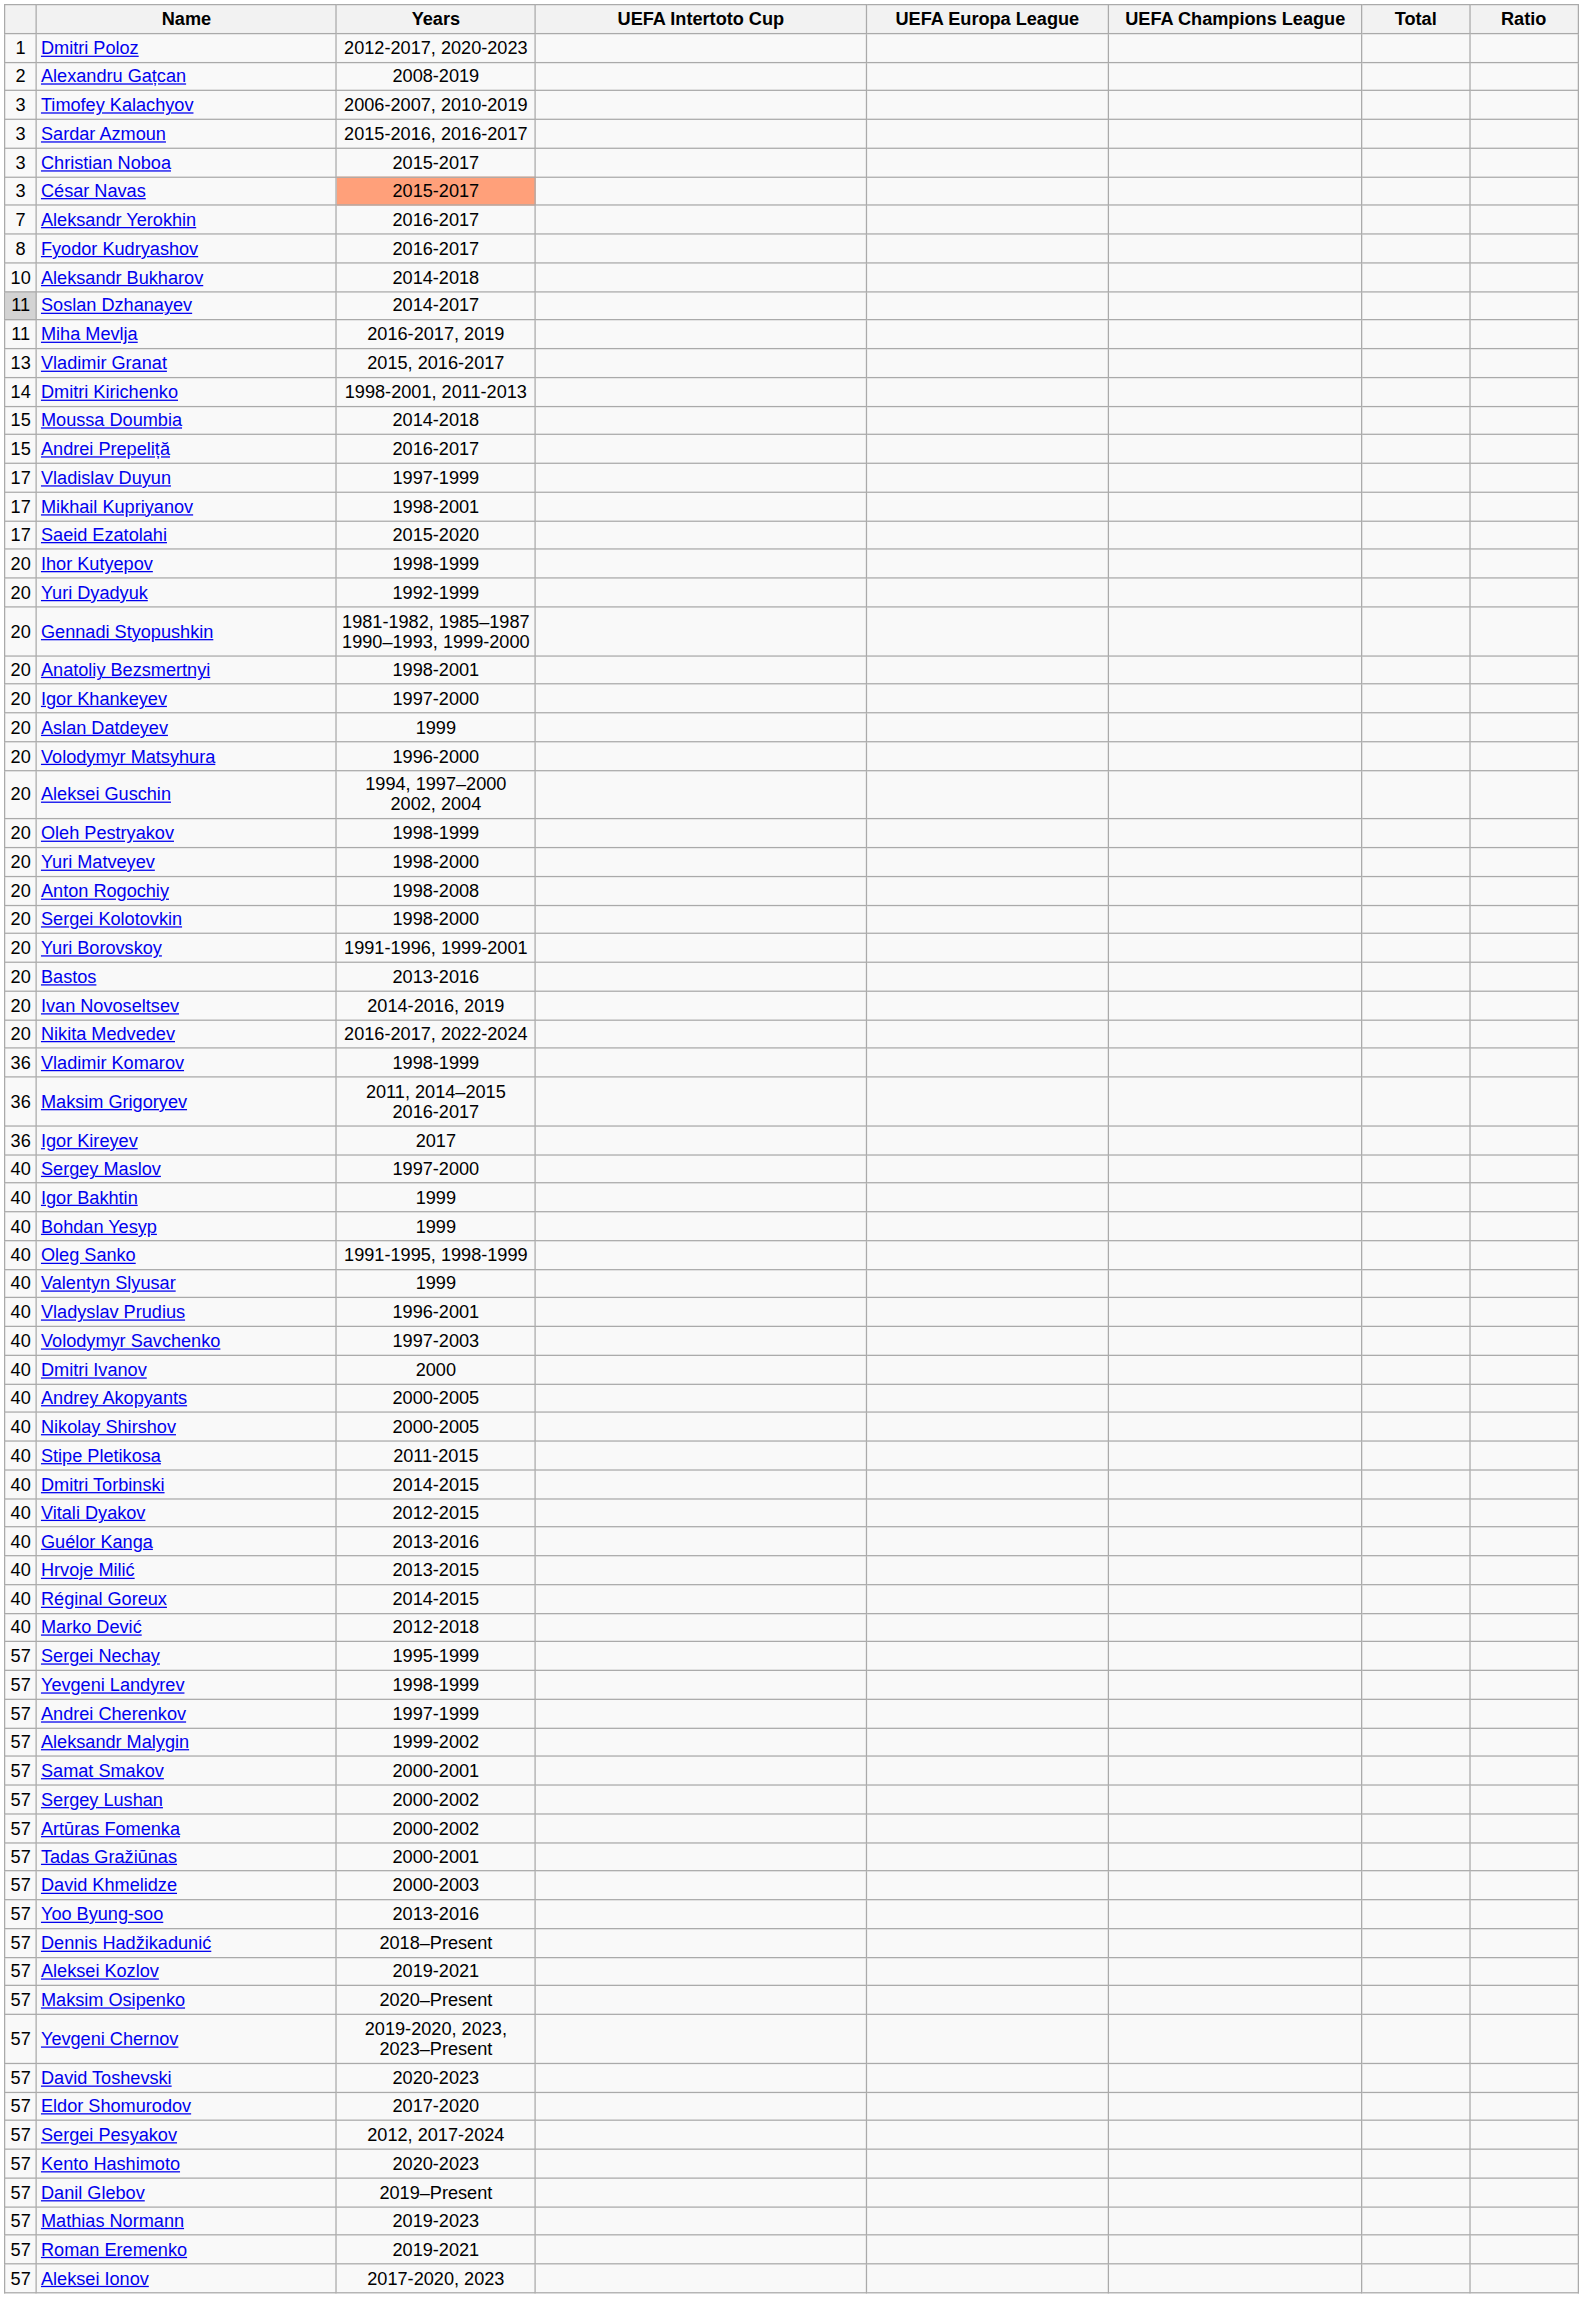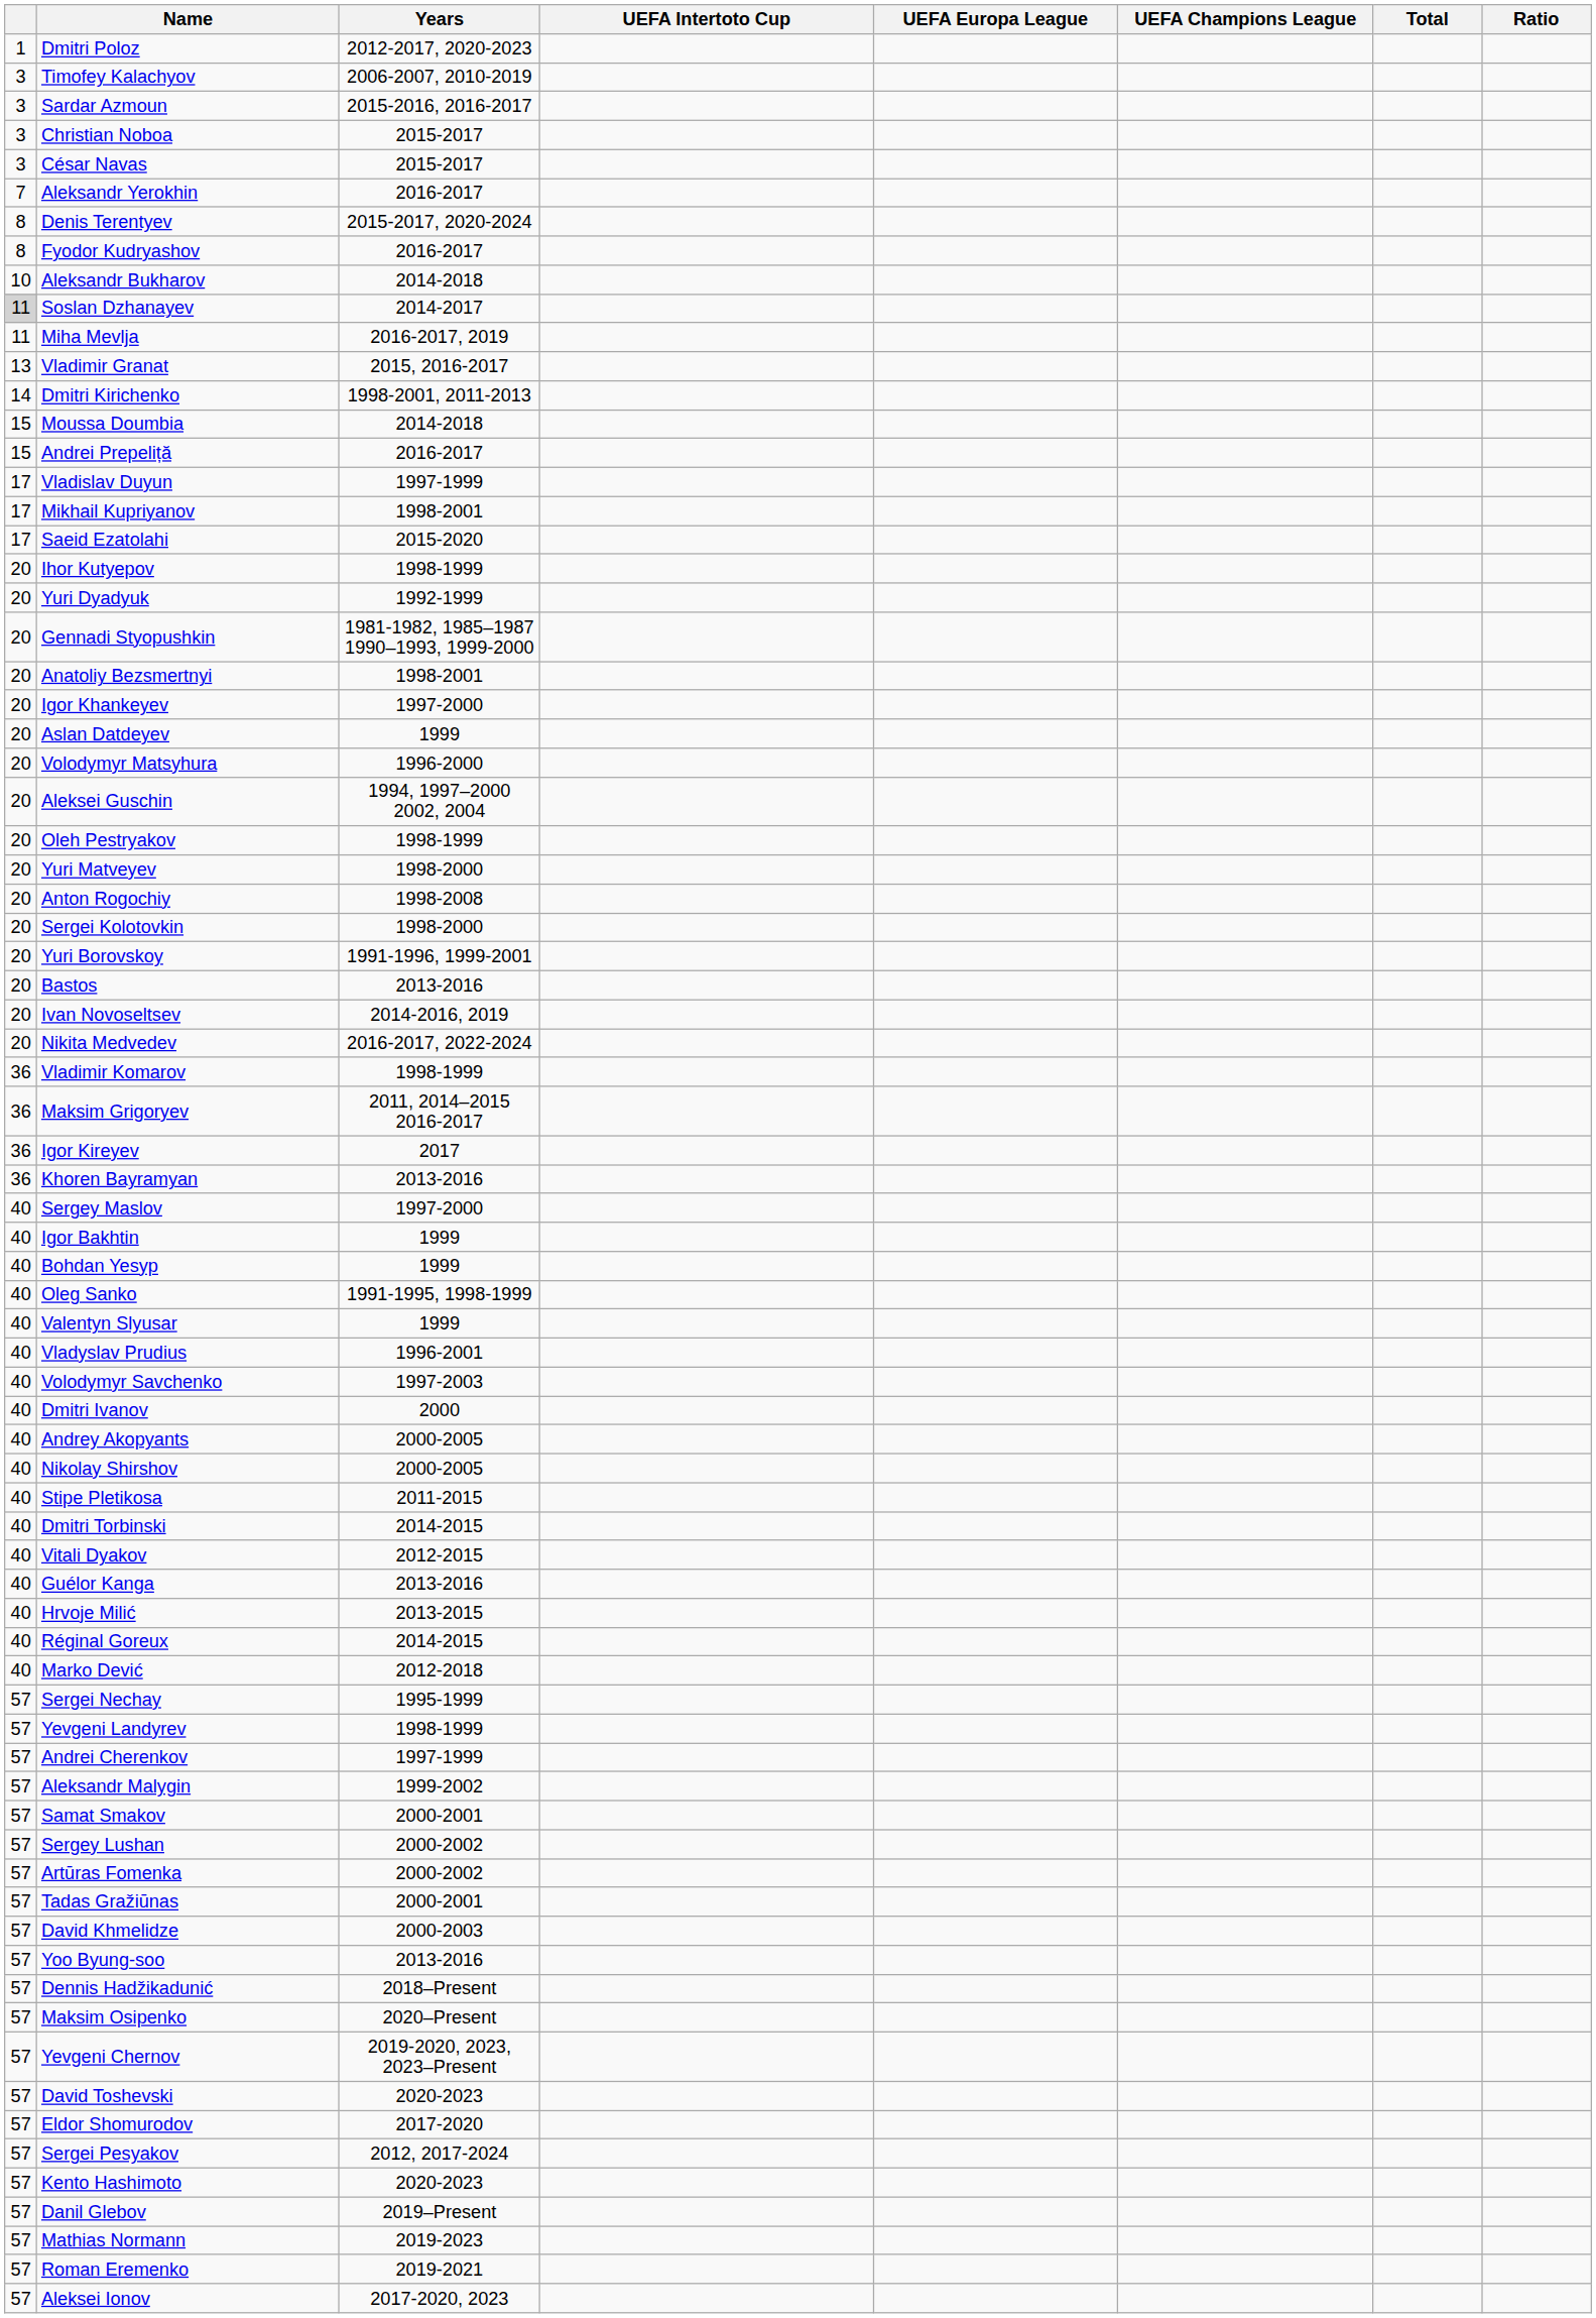- row: 2 | Alexandru Gațcan | 2008-2019
César Navas | Years: lightsalmon background -> no background
+ row: 8 | Denis Terentyev | 2015-2017, 2020-2024
+ row: 36 | Khoren Bayramyan | 2013-2016
- row: 57 | Aleksei Kozlov | 2019-2021
